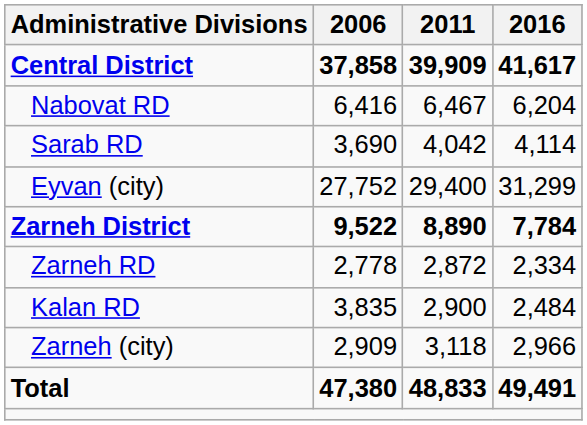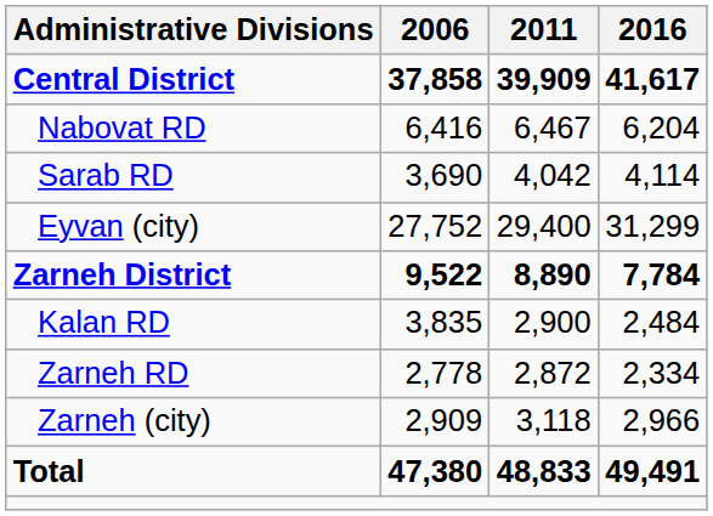rows swapped: Kalan RD <-> Zarneh RD
